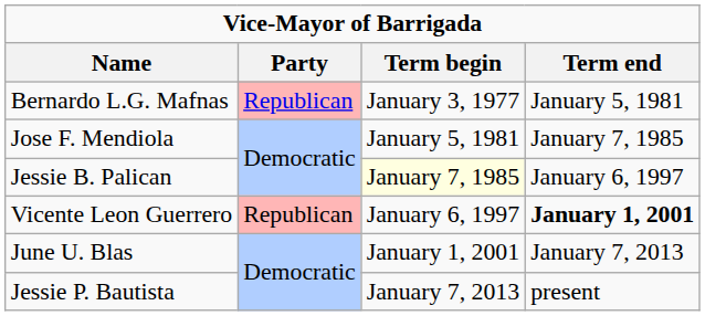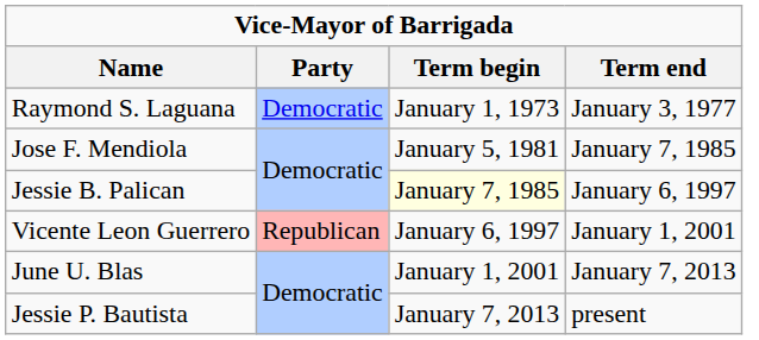+ row: Raymond S. Laguana | Democratic | January 1, 1973 | January 3, 1977
- row: Bernardo L.G. Mafnas | Republican | January 3, 1977 | January 5, 1981
Vicente Leon Guerrero | Term end: bold -> normal
